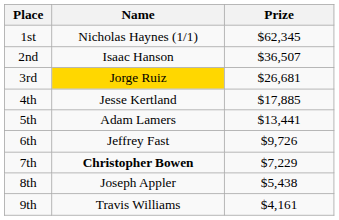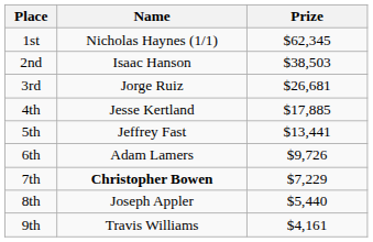2nd | Prize: $36,507 -> $38,503
3rd | Name: gold background -> no background
5th | Name: Adam Lamers -> Jeffrey Fast
6th | Name: Jeffrey Fast -> Adam Lamers
8th | Prize: $5,438 -> $5,440
